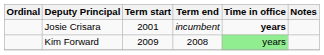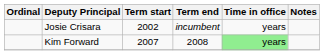Josie Crisara | Term start: 2001 -> 2002
Josie Crisara | Time in office: bold -> normal
Kim Forward | Term start: 2009 -> 2007
